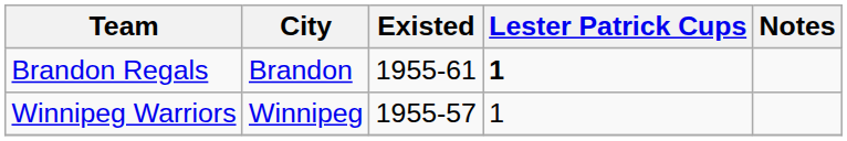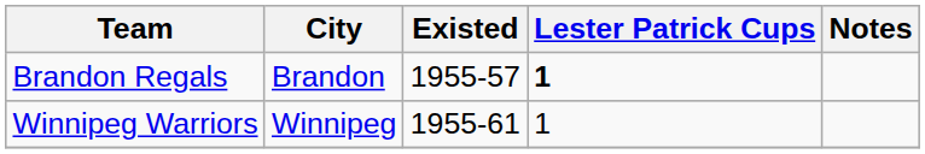Brandon Regals | Existed: 1955-61 -> 1955-57
Winnipeg Warriors | Existed: 1955-57 -> 1955-61
